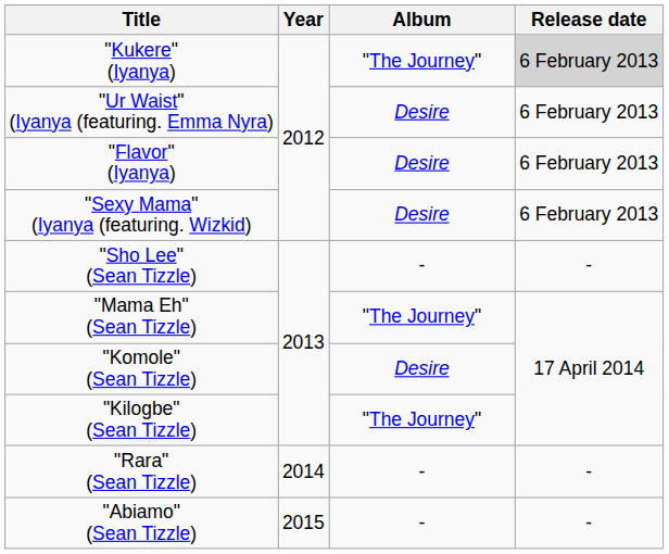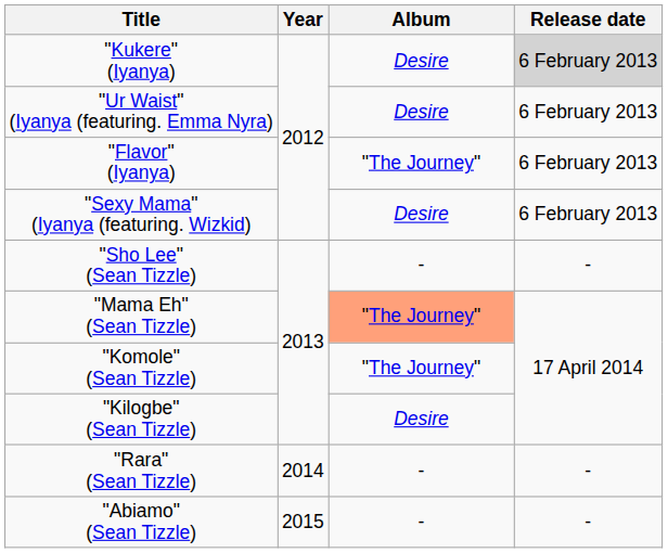"Kukere" (Iyanya) | Album: "The Journey" -> Desire
"Flavor" (Iyanya) | Album: Desire -> "The Journey"
"Mama Eh" (Sean Tizzle) | Album: no background -> lightsalmon background
"Komole" (Sean Tizzle) | Album: Desire -> "The Journey"
"Kilogbe" (Sean Tizzle) | Album: "The Journey" -> Desire
